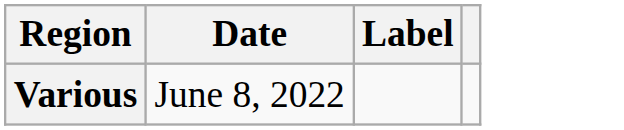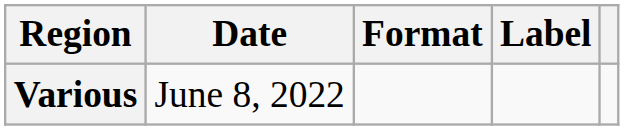+ column: Format
